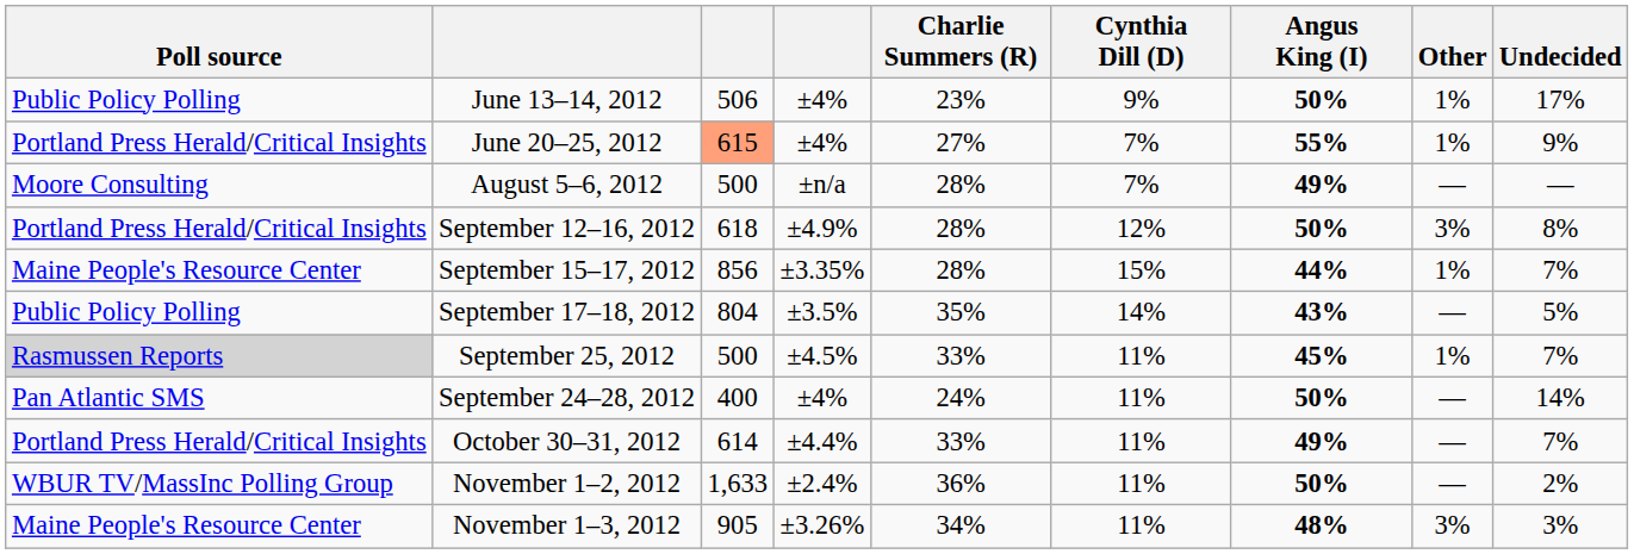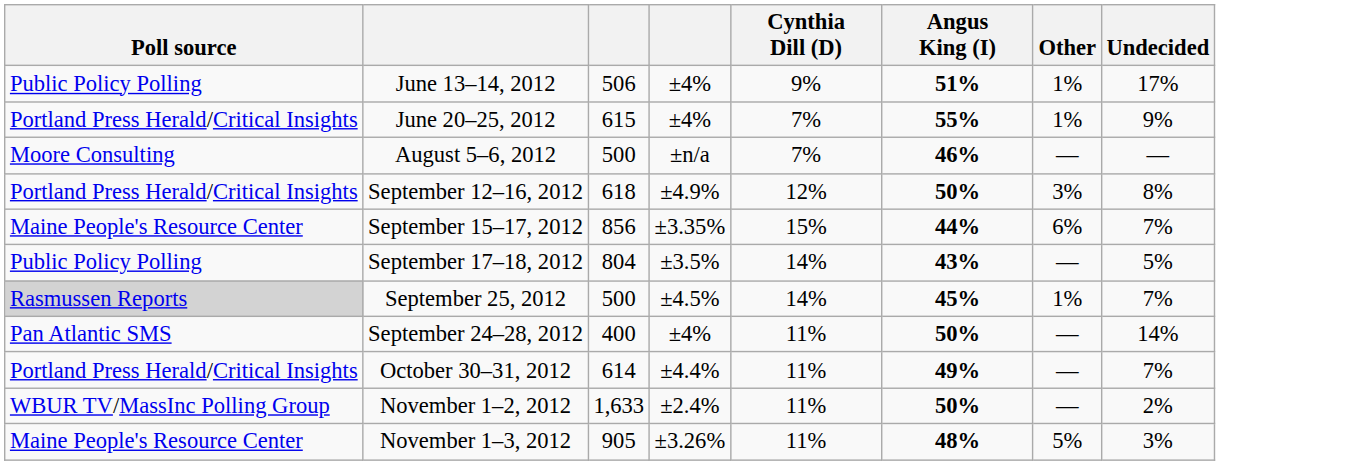- column: Charlie Summers (R) | 23% | 27% | 28% | 28% | 28% | 35% | 33% | 24% | 33% | 36% | 34%
June 13–14, 2012 | Angus King (I): 50% -> 51%
June 20–25, 2012 | column 3: lightsalmon background -> no background
August 5–6, 2012 | Angus King (I): 49% -> 46%
September 15–17, 2012 | Other: 1% -> 6%
September 25, 2012 | Cynthia Dill (D): 11% -> 14%
November 1–3, 2012 | Other: 3% -> 5%
